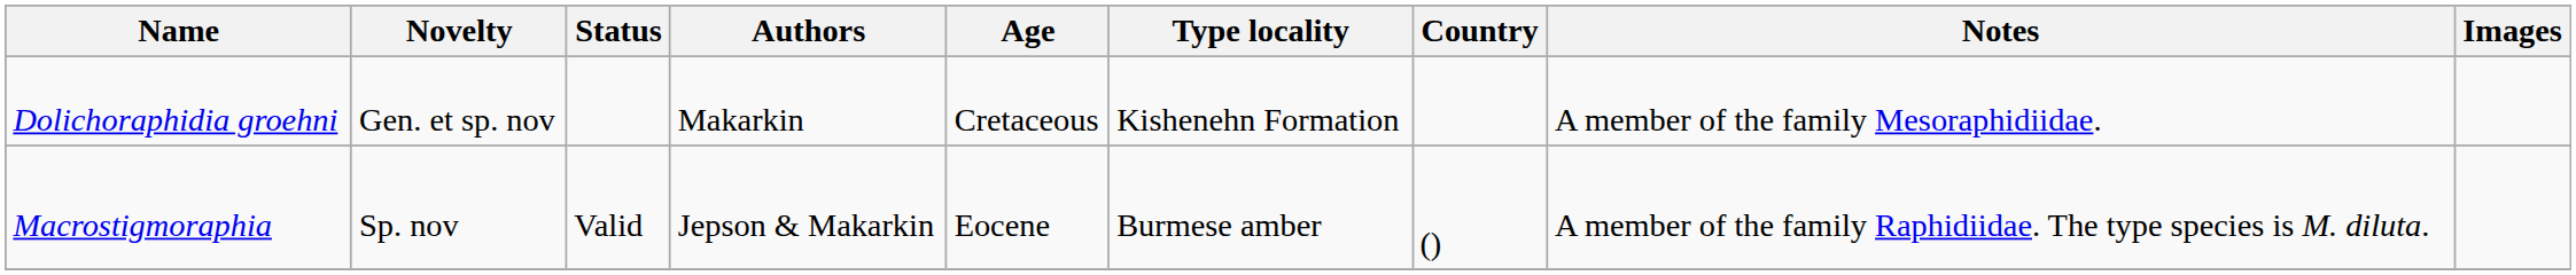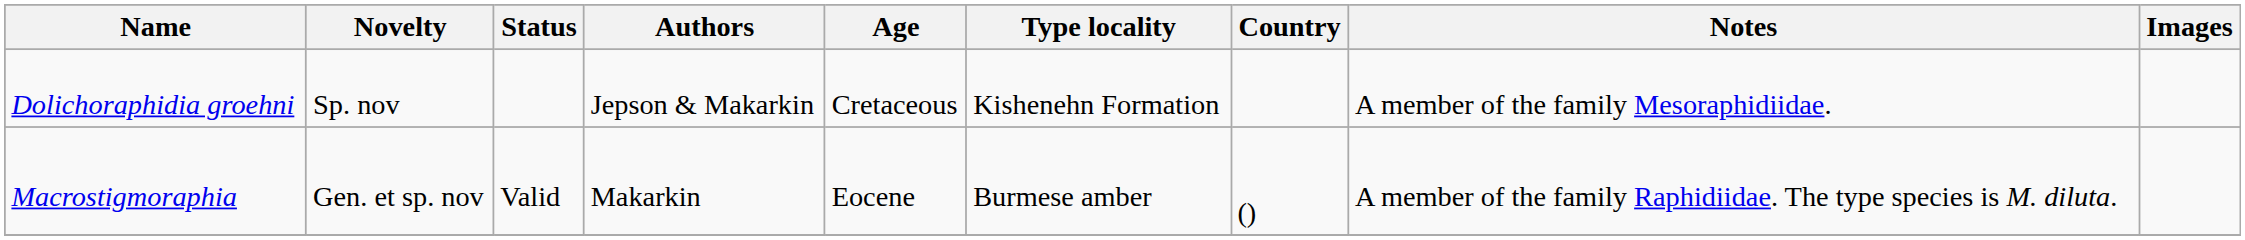Dolichoraphidia groehni | Novelty: Gen. et sp. nov -> Sp. nov
Dolichoraphidia groehni | Authors: Makarkin -> Jepson & Makarkin
Macrostigmoraphia | Novelty: Sp. nov -> Gen. et sp. nov
Macrostigmoraphia | Authors: Jepson & Makarkin -> Makarkin
